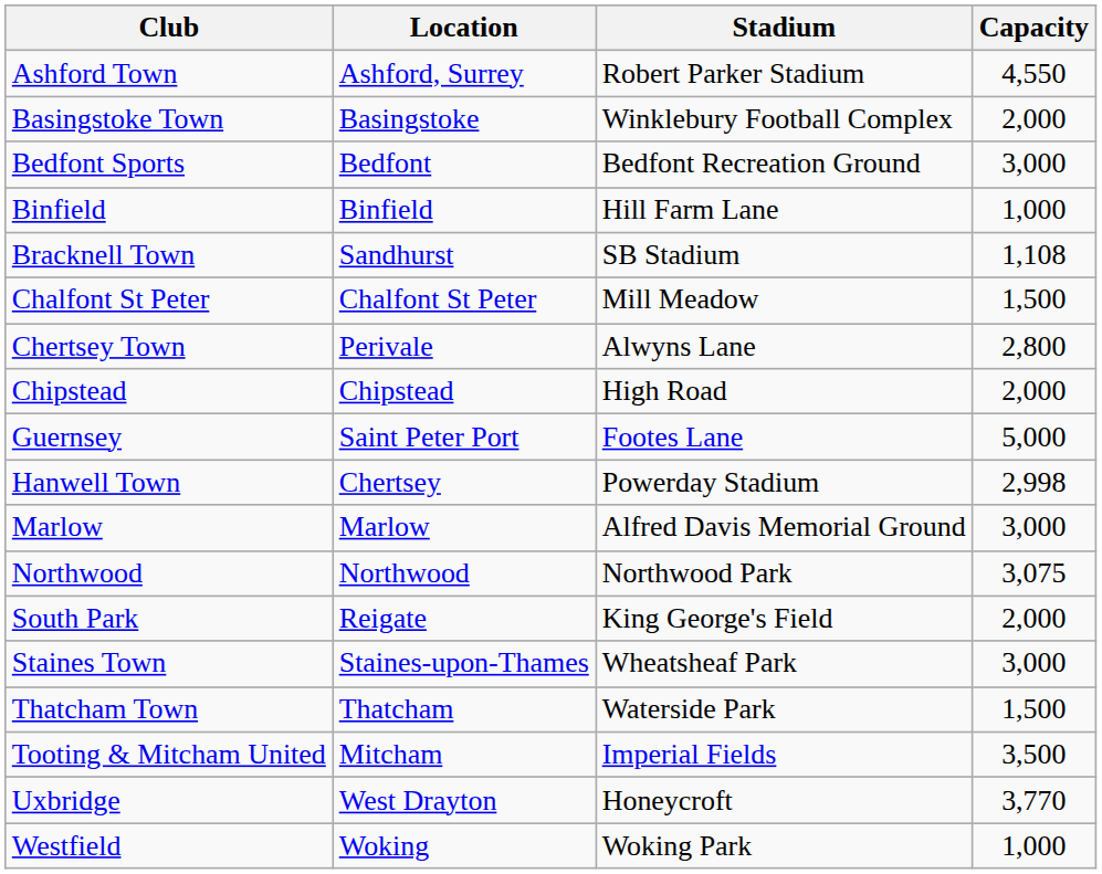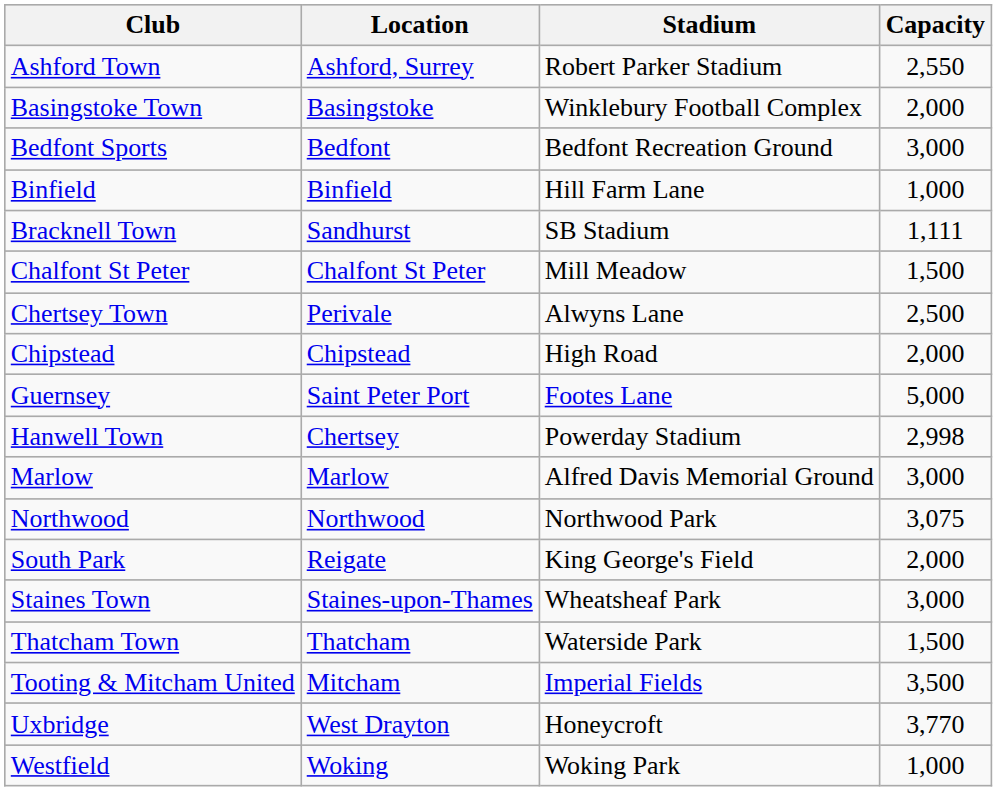Ashford Town | Capacity: 4,550 -> 2,550
Bracknell Town | Capacity: 1,108 -> 1,111
Chertsey Town | Capacity: 2,800 -> 2,500
